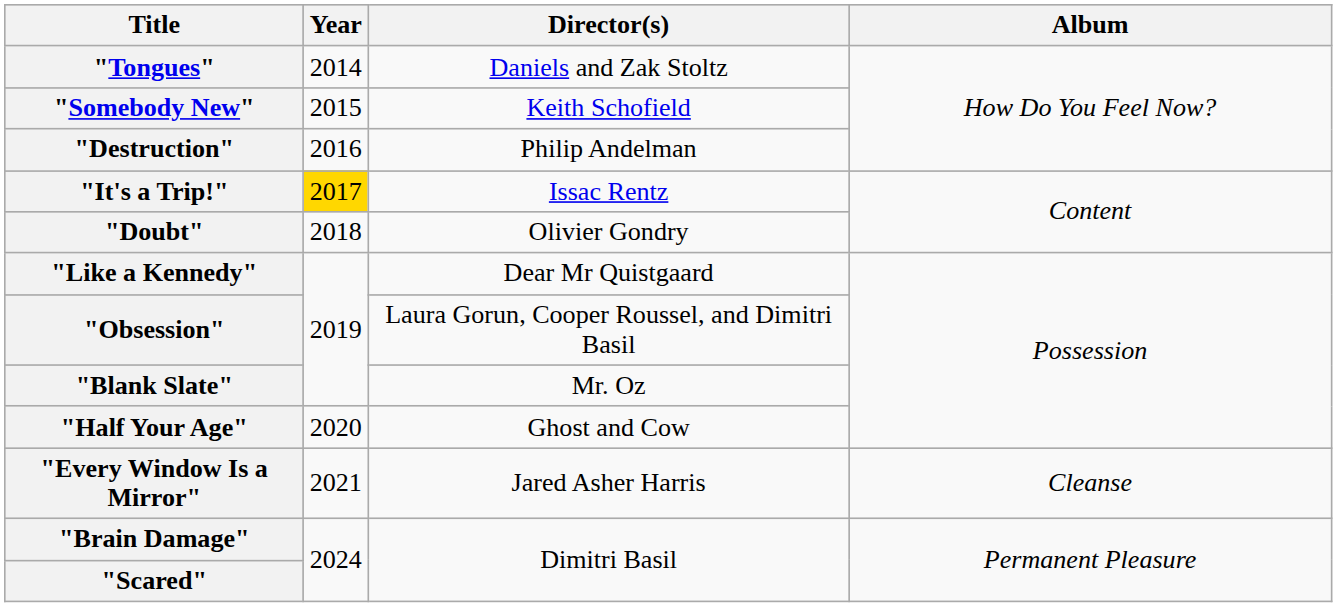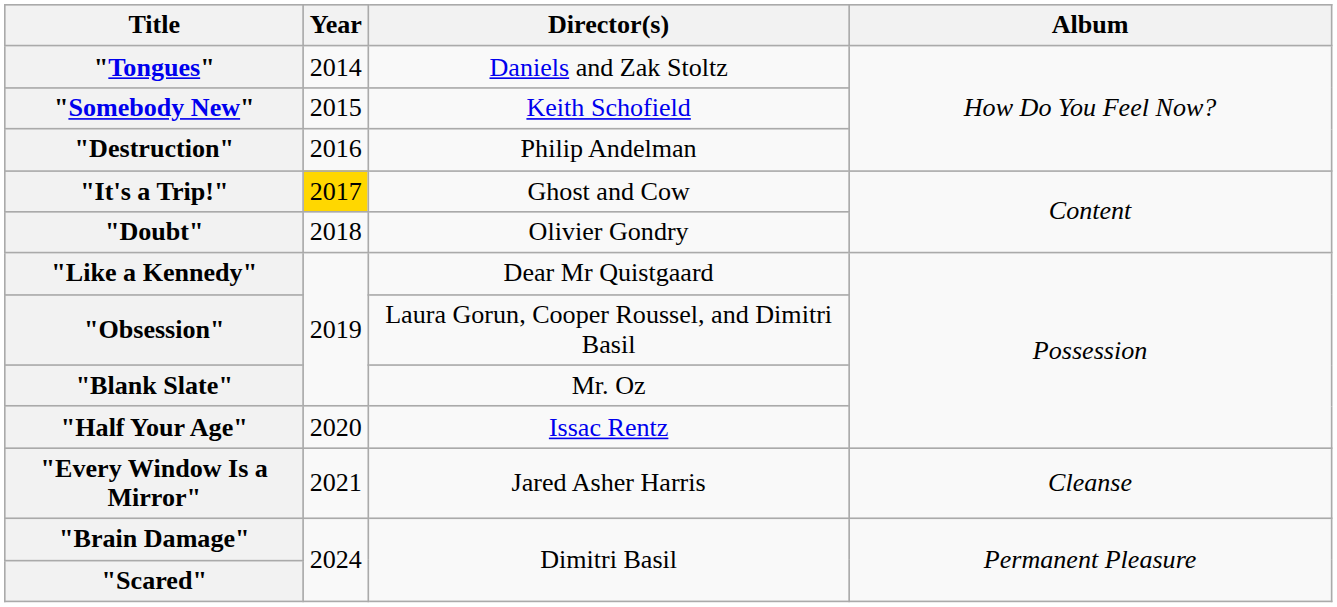"It's a Trip!" | Director(s): Issac Rentz -> Ghost and Cow
"Half Your Age" | Director(s): Ghost and Cow -> Issac Rentz
